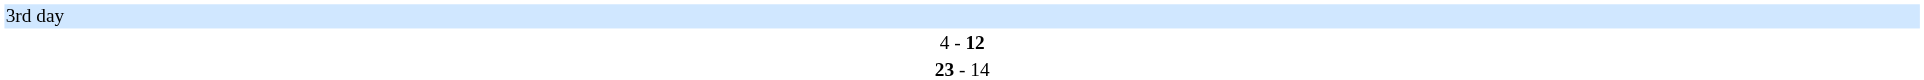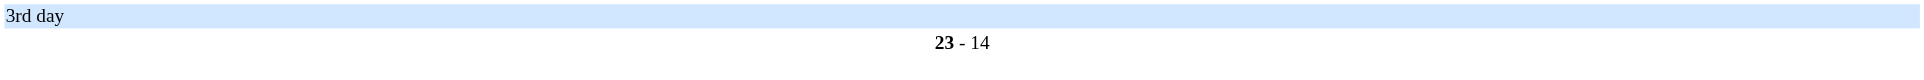- row: 4 - 12
